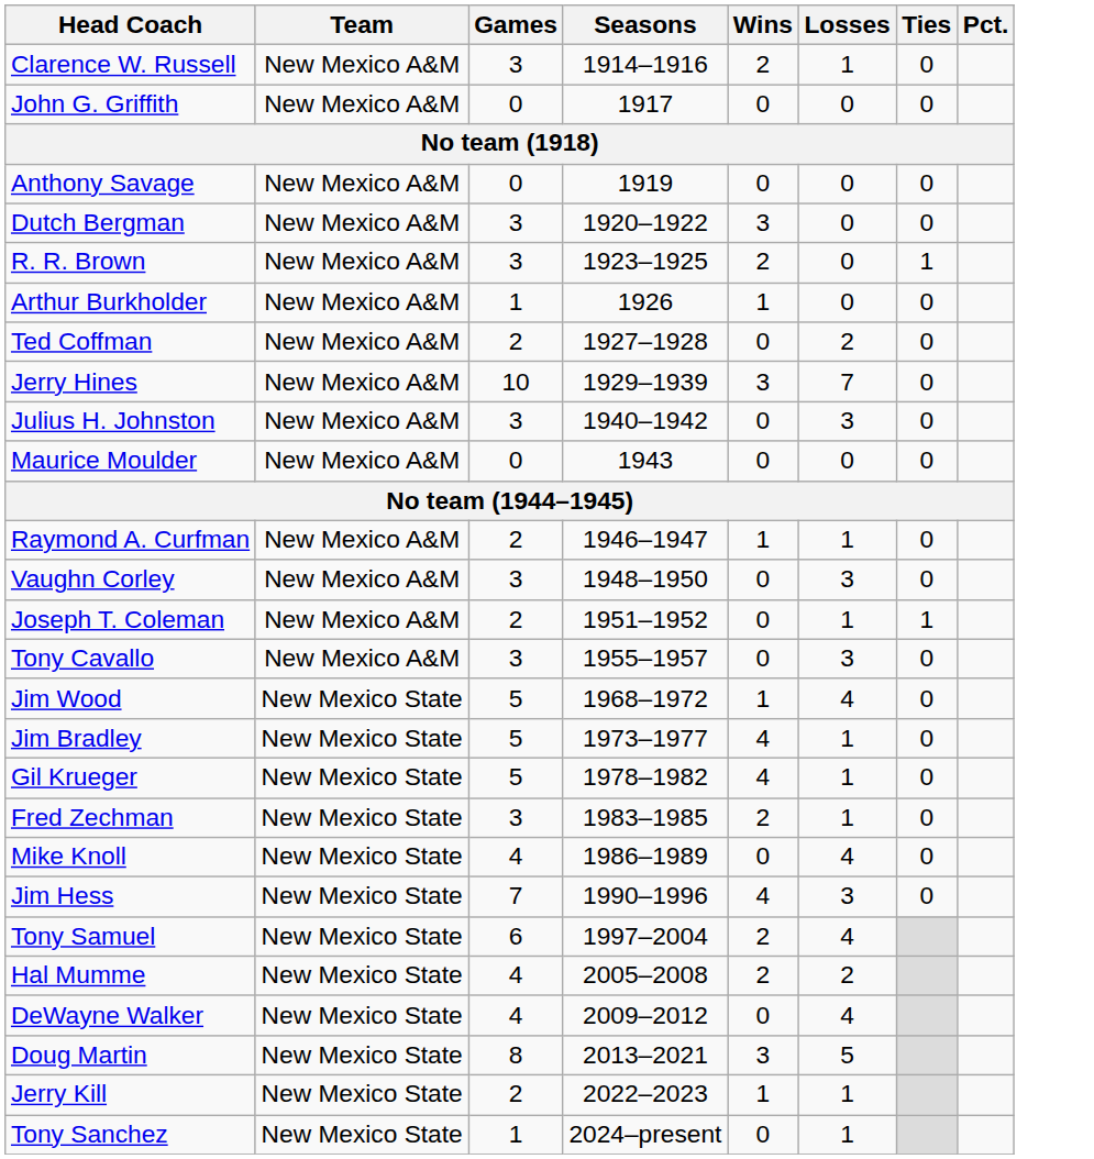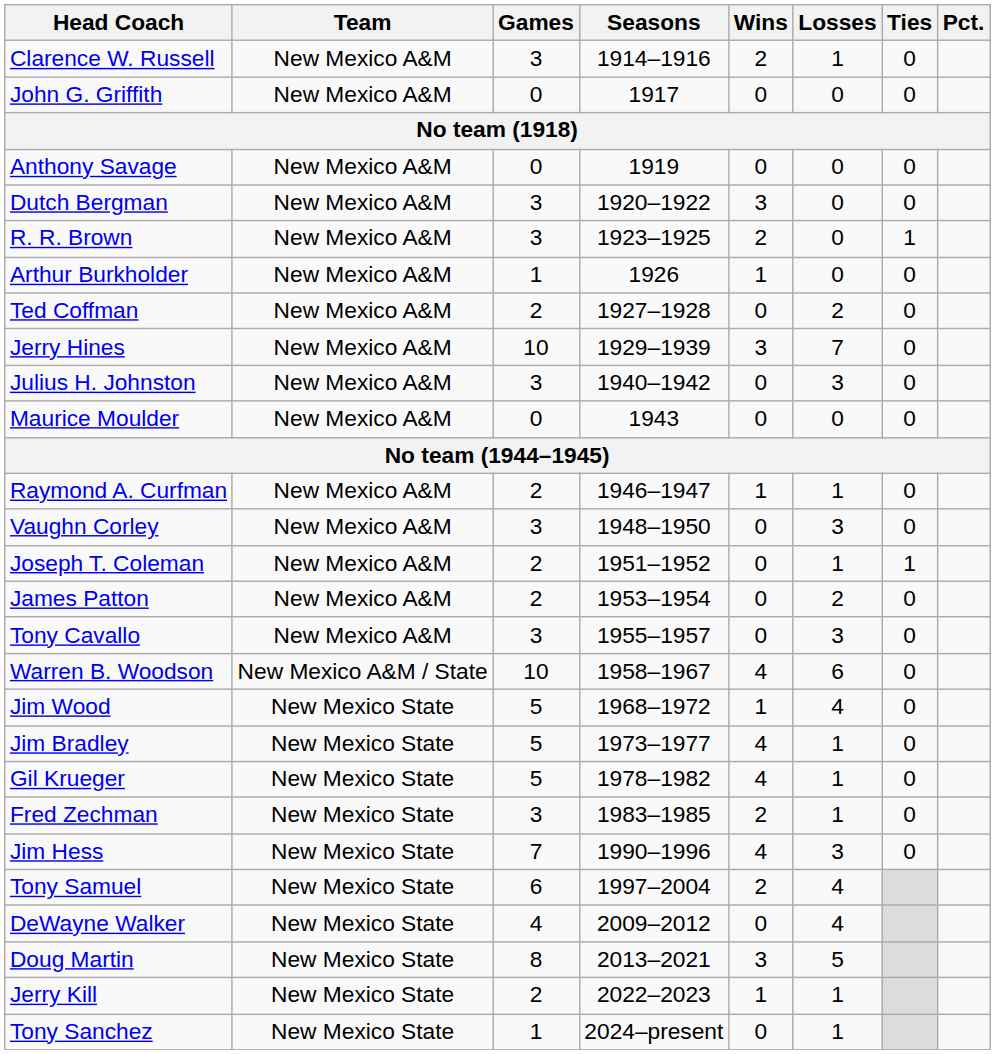+ row: James Patton | New Mexico A&M | 2 | 1953–1954 | 0 | 2 | 0
+ row: Warren B. Woodson | New Mexico A&M / State | 10 | 1958–1967 | 4 | 6 | 0
- row: Mike Knoll | New Mexico State | 4 | 1986–1989 | 0 | 4 | 0
- row: Hal Mumme | New Mexico State | 4 | 2005–2008 | 2 | 2
